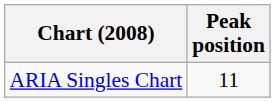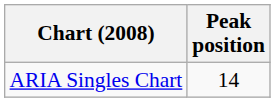ARIA Singles Chart | Peak position: 11 -> 14
